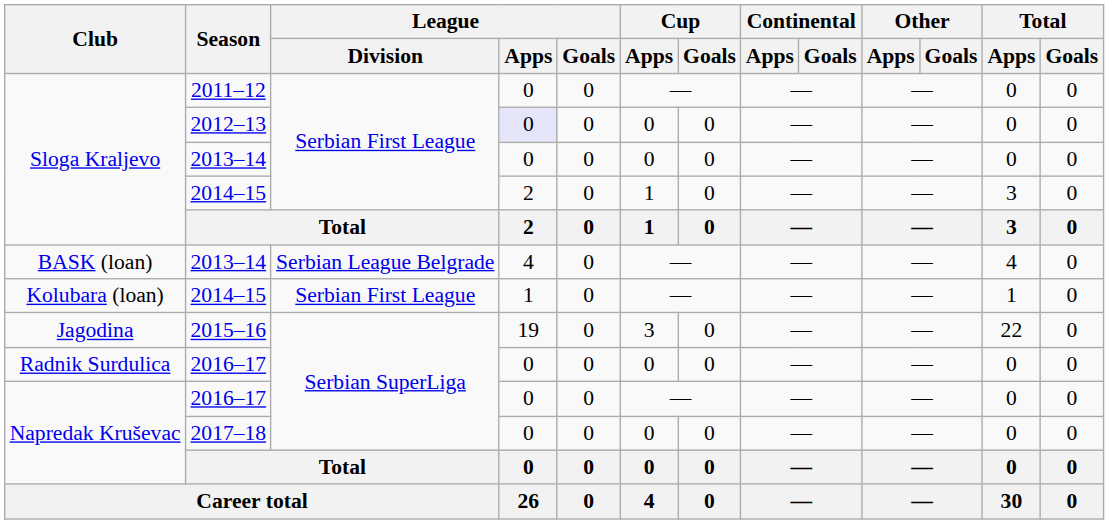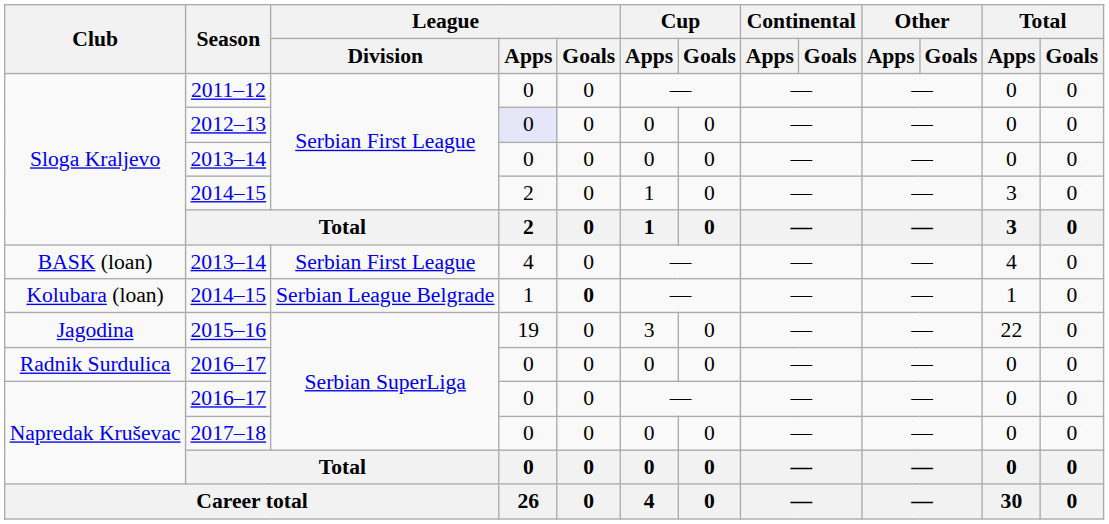BASK (loan) / 2013–14 | League / Division: Serbian League Belgrade -> Serbian First League
Kolubara (loan) / 2014–15 | League / Division: Serbian First League -> Serbian League Belgrade
Kolubara (loan) / 2014–15 | League / Goals: normal -> bold
